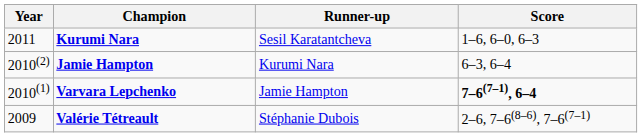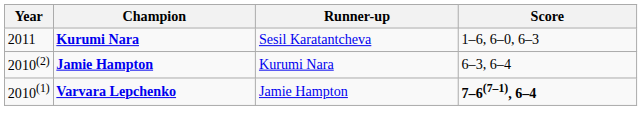- row: 2009 | Valérie Tétreault | Stéphanie Dubois | 2–6, 7–6(8–6), 7–6(7–1)
